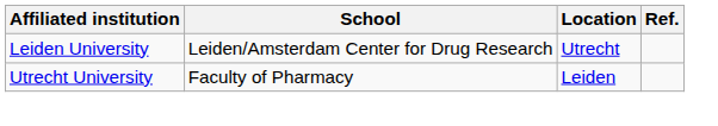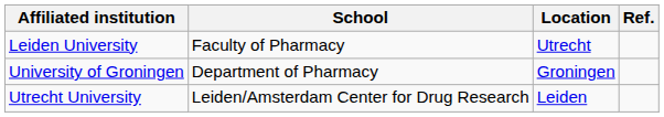Leiden University | School: Leiden/Amsterdam Center for Drug Research -> Faculty of Pharmacy
+ row: University of Groningen | Department of Pharmacy | Groningen
Utrecht University | School: Faculty of Pharmacy -> Leiden/Amsterdam Center for Drug Research
